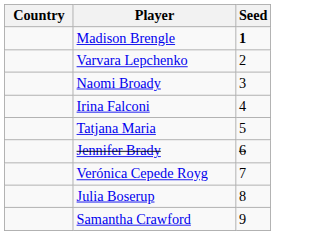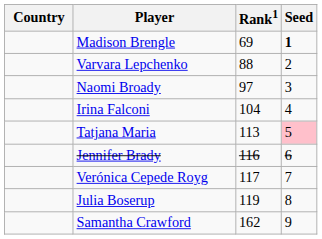+ column: Rank1 | 69 | 88 | 97 | 104 | 113 | 116 | 117 | 119 | 162
Tatjana Maria | Seed: no background -> pink background
